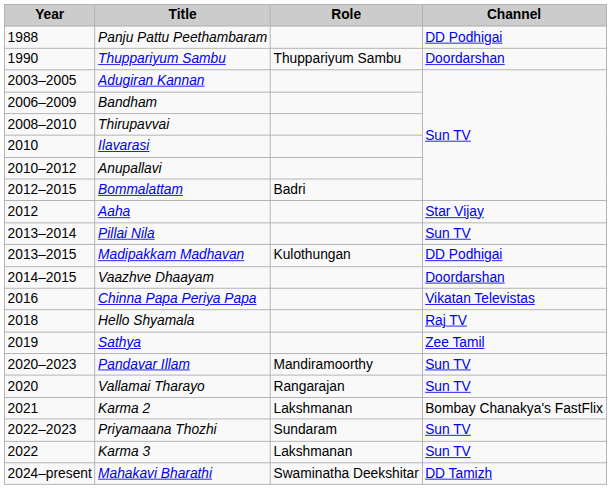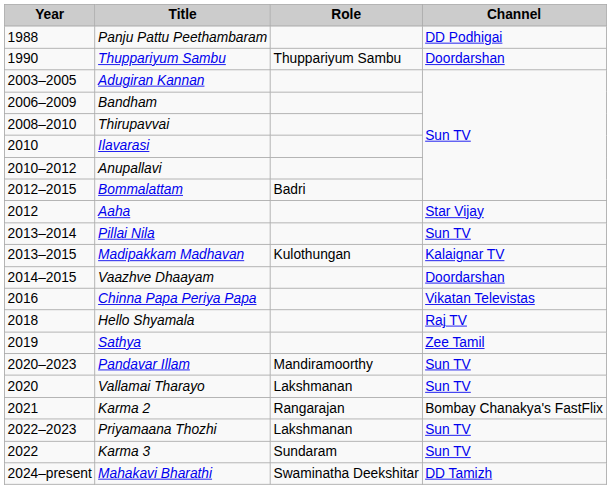Madipakkam Madhavan | Channel: DD Podhigai -> Kalaignar TV
Vallamai Tharayo | Role: Rangarajan -> Lakshmanan
Karma 2 | Role: Lakshmanan -> Rangarajan
Priyamaana Thozhi | Role: Sundaram -> Lakshmanan
Karma 3 | Role: Lakshmanan -> Sundaram
